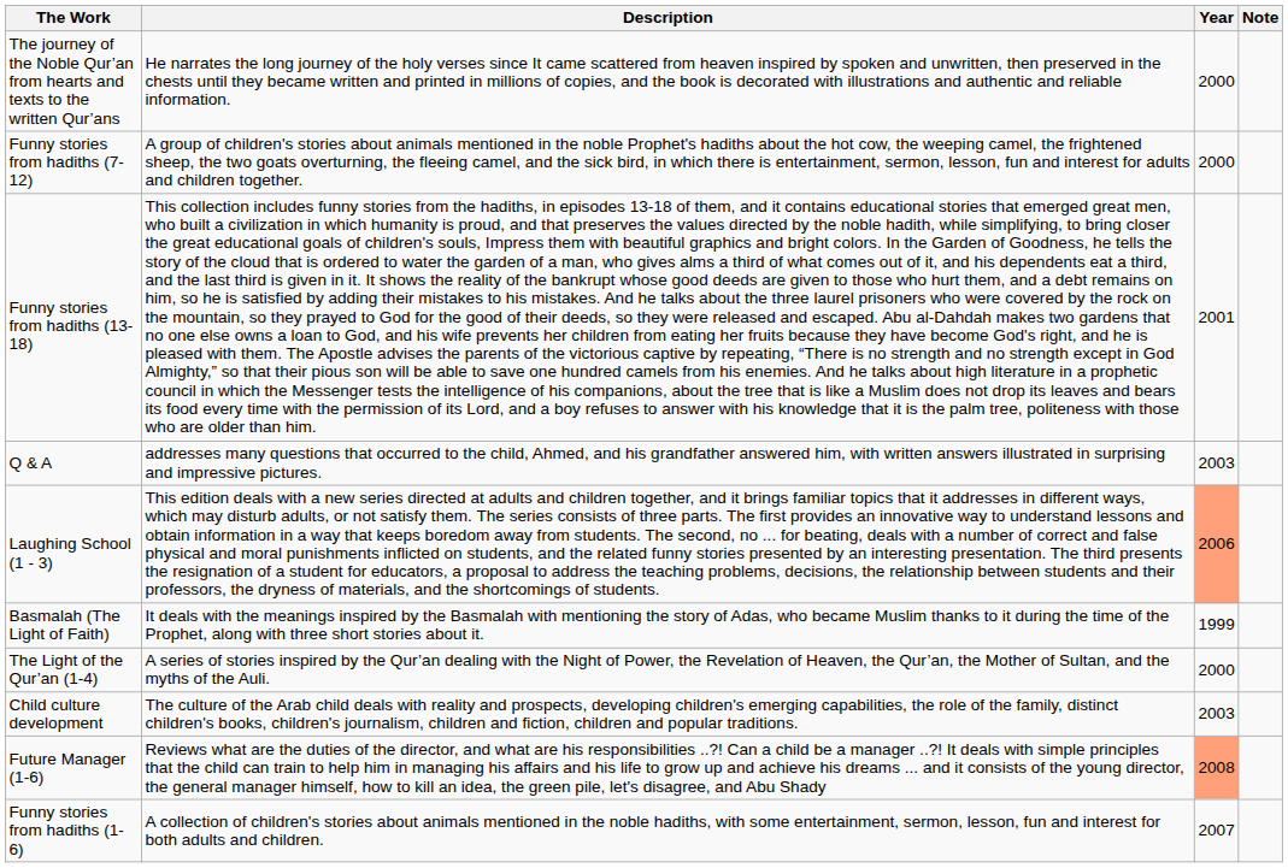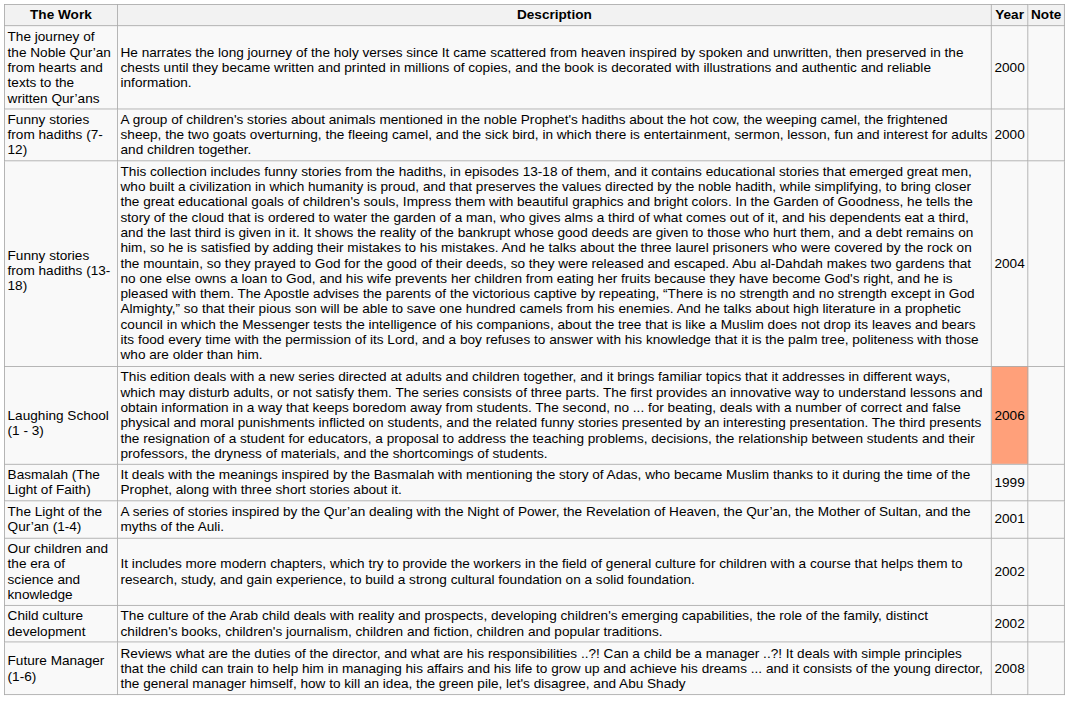Funny stories from hadiths (13-18) | Year: 2001 -> 2004
- row: Q & A | addresses many questions that occurred to the child, Ahmed, and his grandfather answered him, with written answers illustrated in surprising and impressive pictures. | 2003
The Light of the Qur’an (1-4) | Year: 2000 -> 2001
+ row: Our children and the era of science and knowledge | It includes more modern chapters, which try to provide the workers in the field of general culture for children with a course that helps them to research, study, and gain experience, to build a strong cultural foundation on a solid foundation. | 2002
Child culture development | Year: 2003 -> 2002
Future Manager (1-6) | Year: lightsalmon background -> no background
- row: Funny stories from hadiths (1-6) | A collection of children's stories about animals mentioned in the noble hadiths, with some entertainment, sermon, lesson, fun and interest for both adults and children. | 2007
